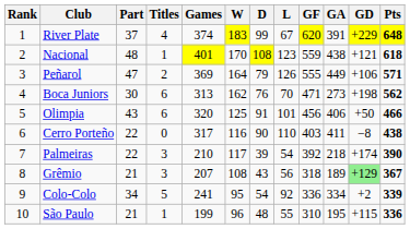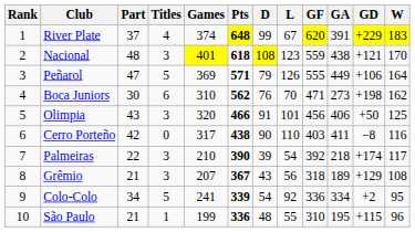columns swapped: W <-> Pts
Nacional | Titles: 1 -> 3
Peñarol | Titles: 2 -> 5
Boca Juniors | Games: 313 -> 310
Olimpia | Titles: 6 -> 3
Cerro Porteño | Part: 22 -> 42
Grêmio | GD: lightgreen background -> no background
